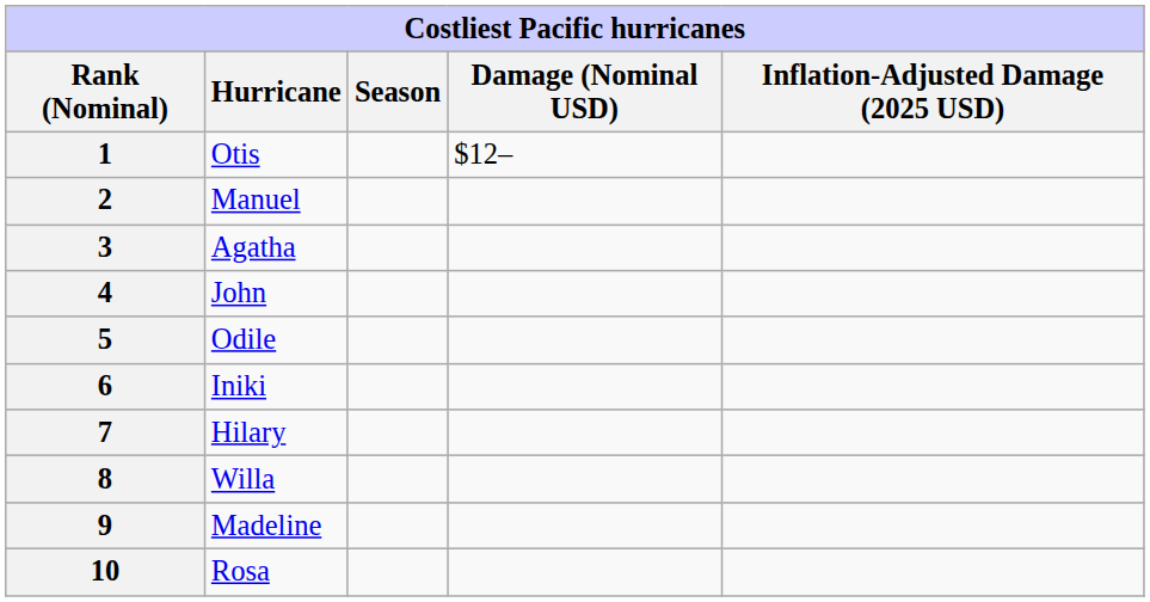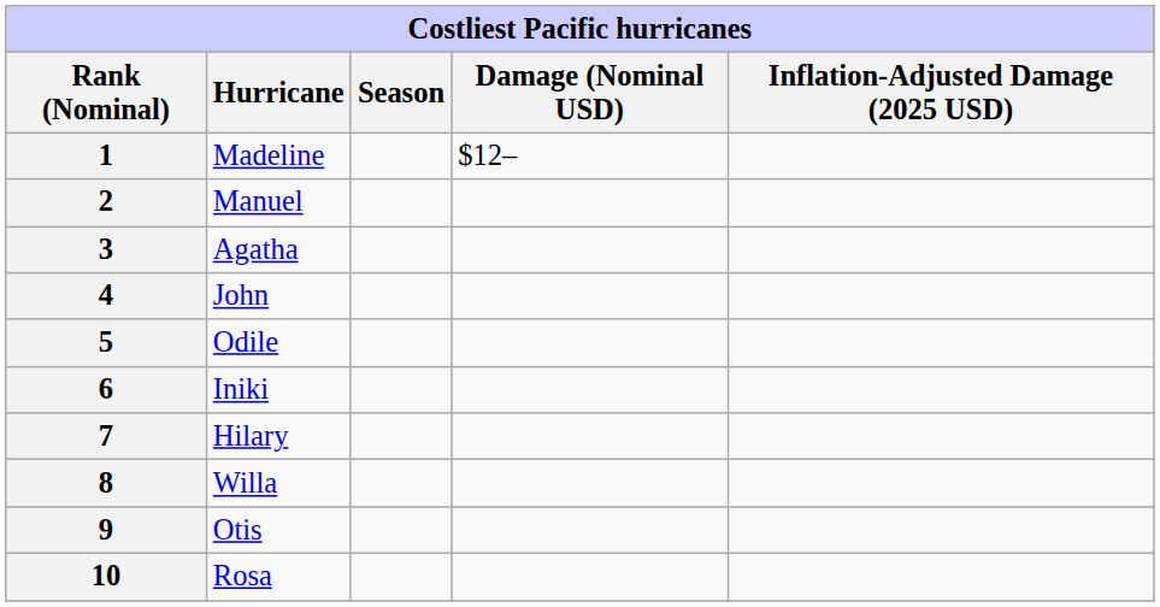1 | Hurricane: Otis -> Madeline
9 | Hurricane: Madeline -> Otis
